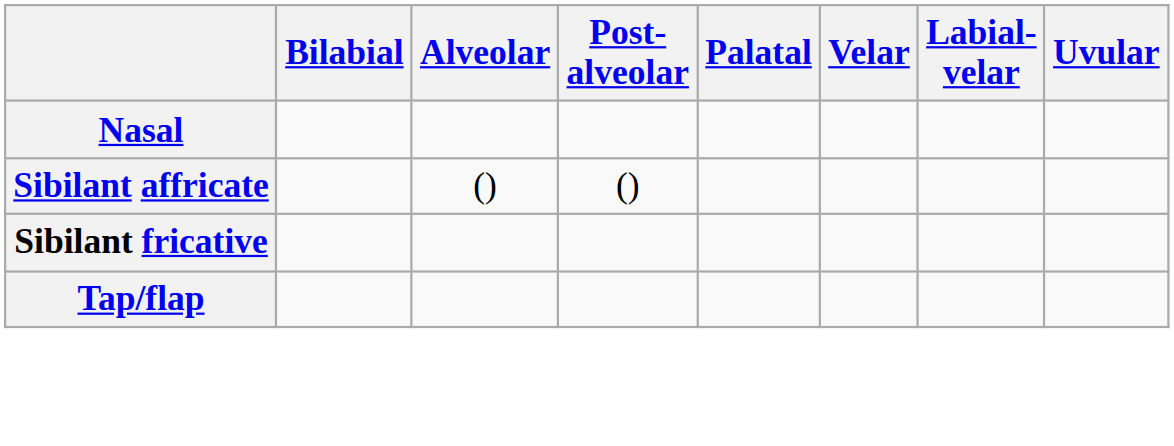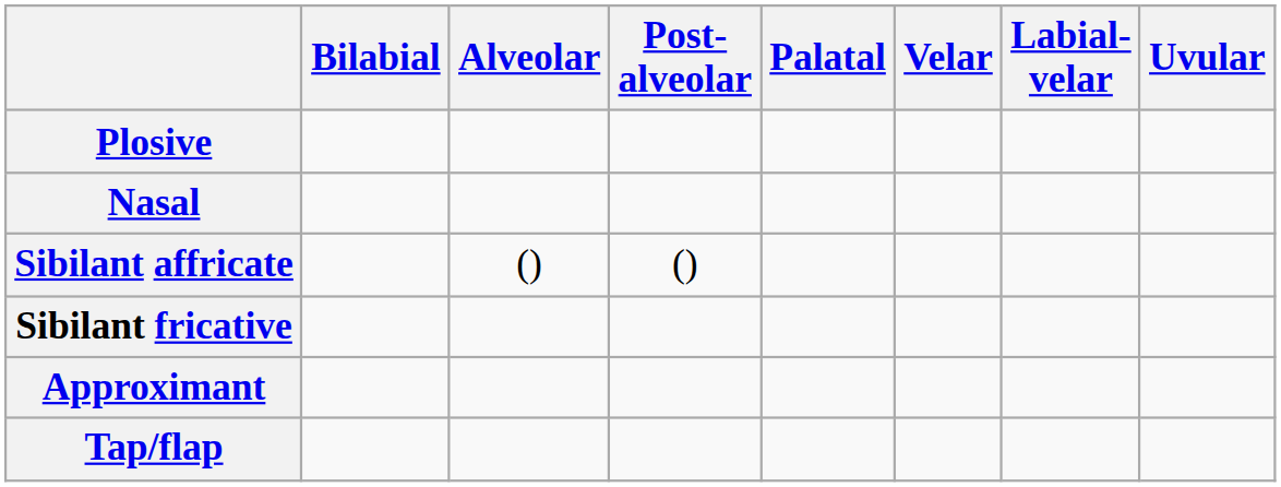+ row: Plosive
+ row: Approximant
